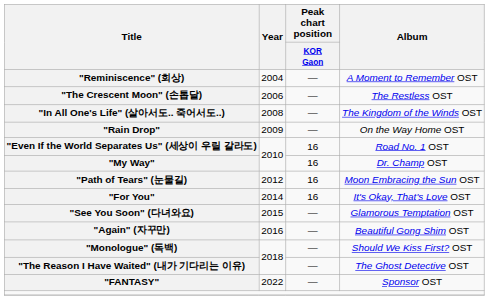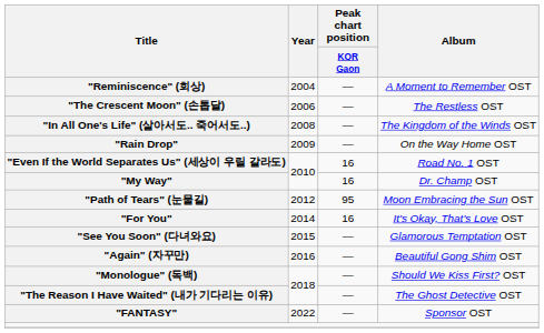"Path of Tears" (눈물길) | Peak chart position / KOR Gaon: 16 -> 95
